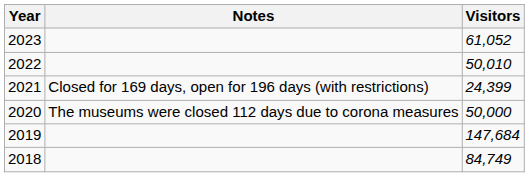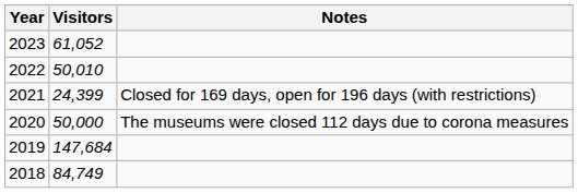columns swapped: Visitors <-> Notes
